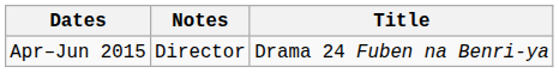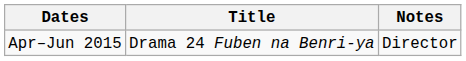columns swapped: Title <-> Notes
